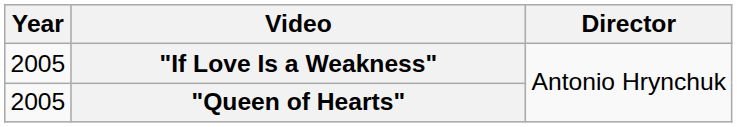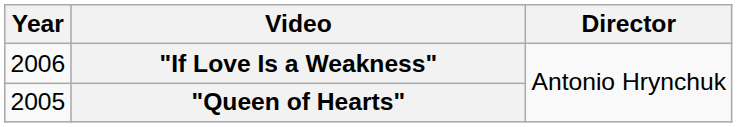"If Love Is a Weakness" | Year: 2005 -> 2006
